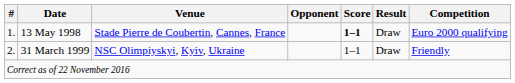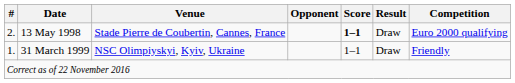13 May 1998 | #: 1. -> 2.
31 March 1999 | #: 2. -> 1.
